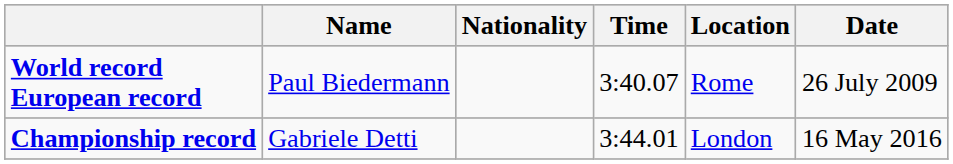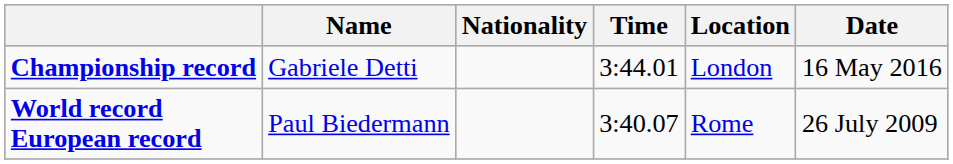rows swapped: World record European record <-> Championship record
